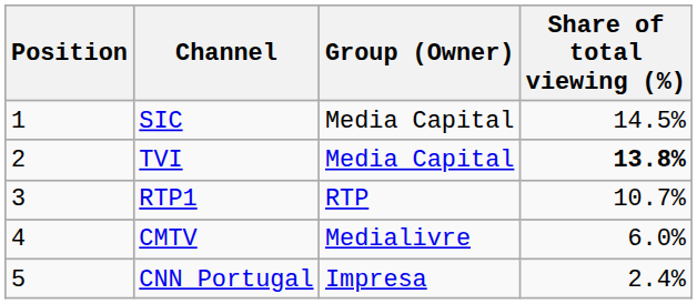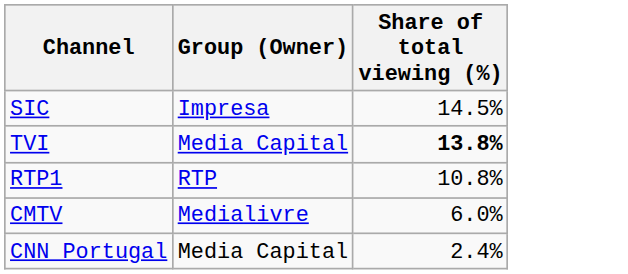- column: Position | 1 | 2 | 3 | 4 | 5
SIC | Group (Owner): Media Capital -> Impresa
RTP1 | Share of total viewing (%): 10.7% -> 10.8%
CNN Portugal | Group (Owner): Impresa -> Media Capital
